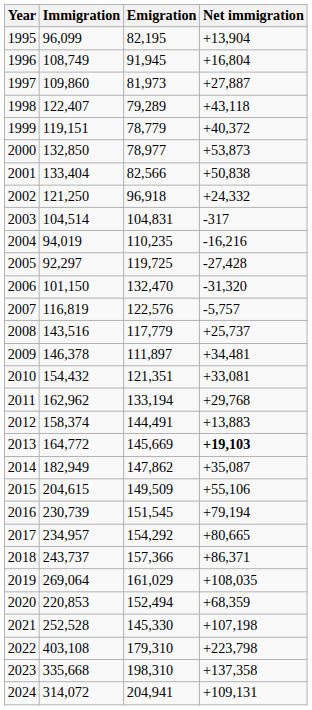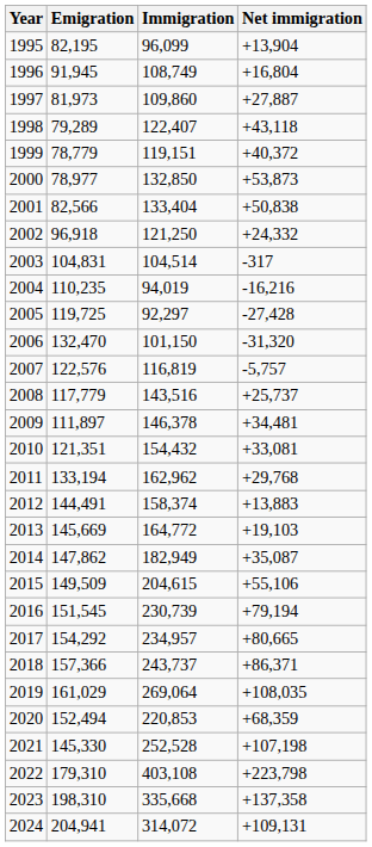columns swapped: Immigration <-> Emigration
2013 | Net immigration: bold -> normal
